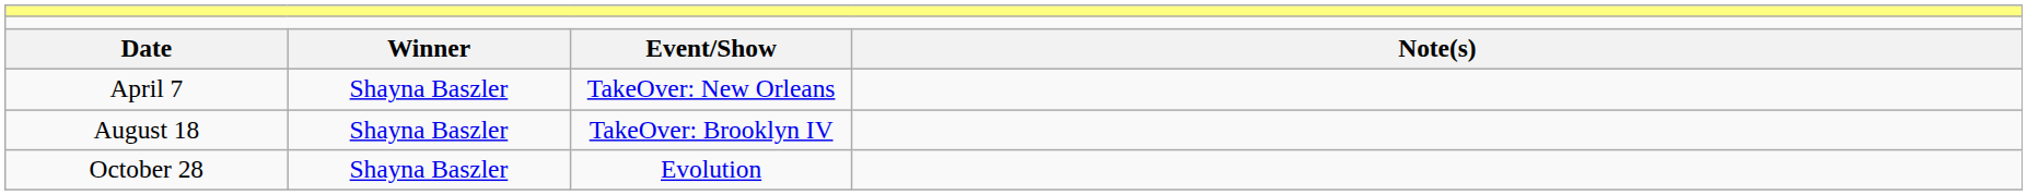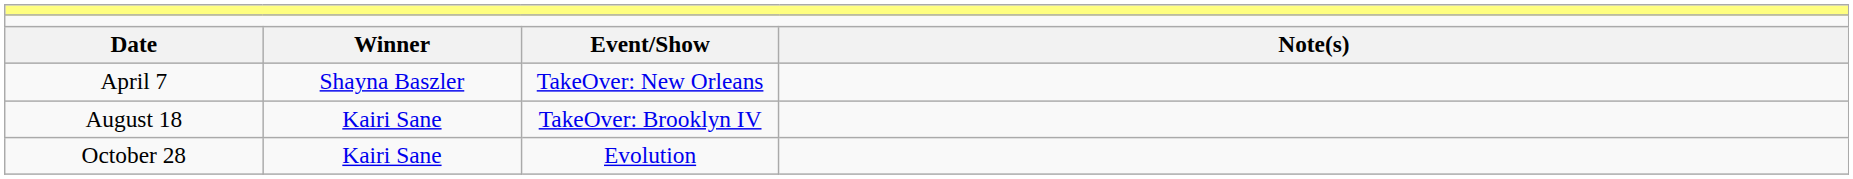August 18 | column 2: Shayna Baszler -> Kairi Sane
October 28 | column 2: Shayna Baszler -> Kairi Sane
